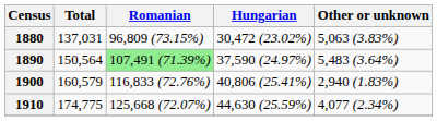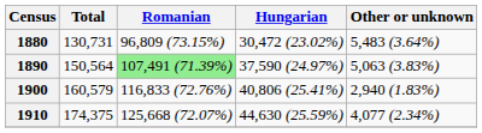1880 | Total: 137,031 -> 130,731
1880 | Other or unknown: 5,063 (3.83%) -> 5,483 (3.64%)
1890 | Other or unknown: 5,483 (3.64%) -> 5,063 (3.83%)
1910 | Total: 174,775 -> 174,375
